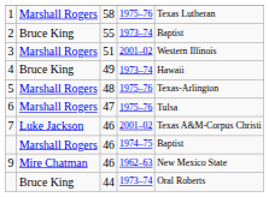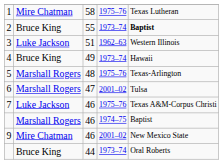1 | column 2: Marshall Rogers -> Mire Chatman
2 | column 5: normal -> bold
3 | column 2: Marshall Rogers -> Luke Jackson
3 | column 4: 2001–02 -> 1962–63
6 | column 4: 1975–76 -> 2001–02
7 | column 4: 2001–02 -> 1975–76
9 | column 4: 1962–63 -> 2001–02
